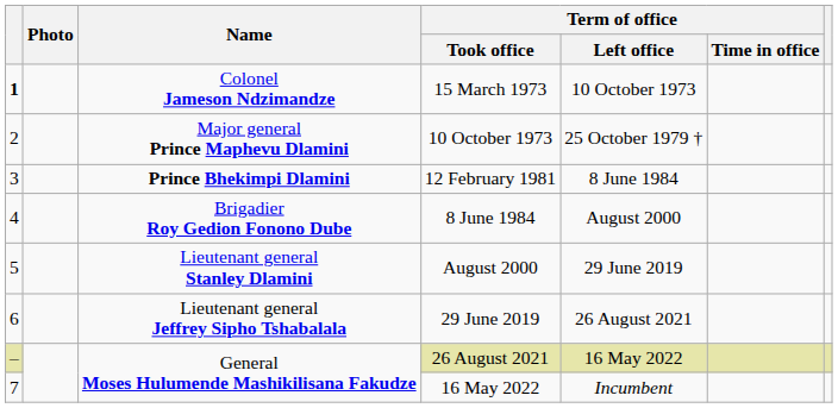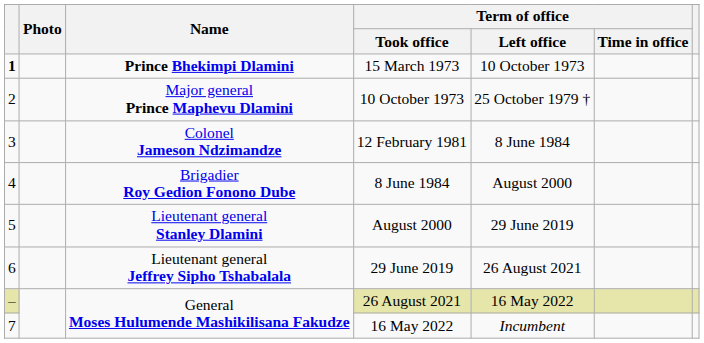15 March 1973 | Name: Colonel Jameson Ndzimandze -> Prince Bhekimpi Dlamini
12 February 1981 | Name: Prince Bhekimpi Dlamini -> Colonel Jameson Ndzimandze
